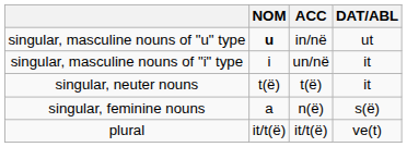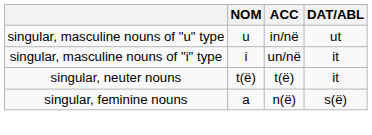singular, masculine nouns of "u" type | NOM: bold -> normal
- row: plural | it/t(ë) | it/t(ë) | ve(t)
